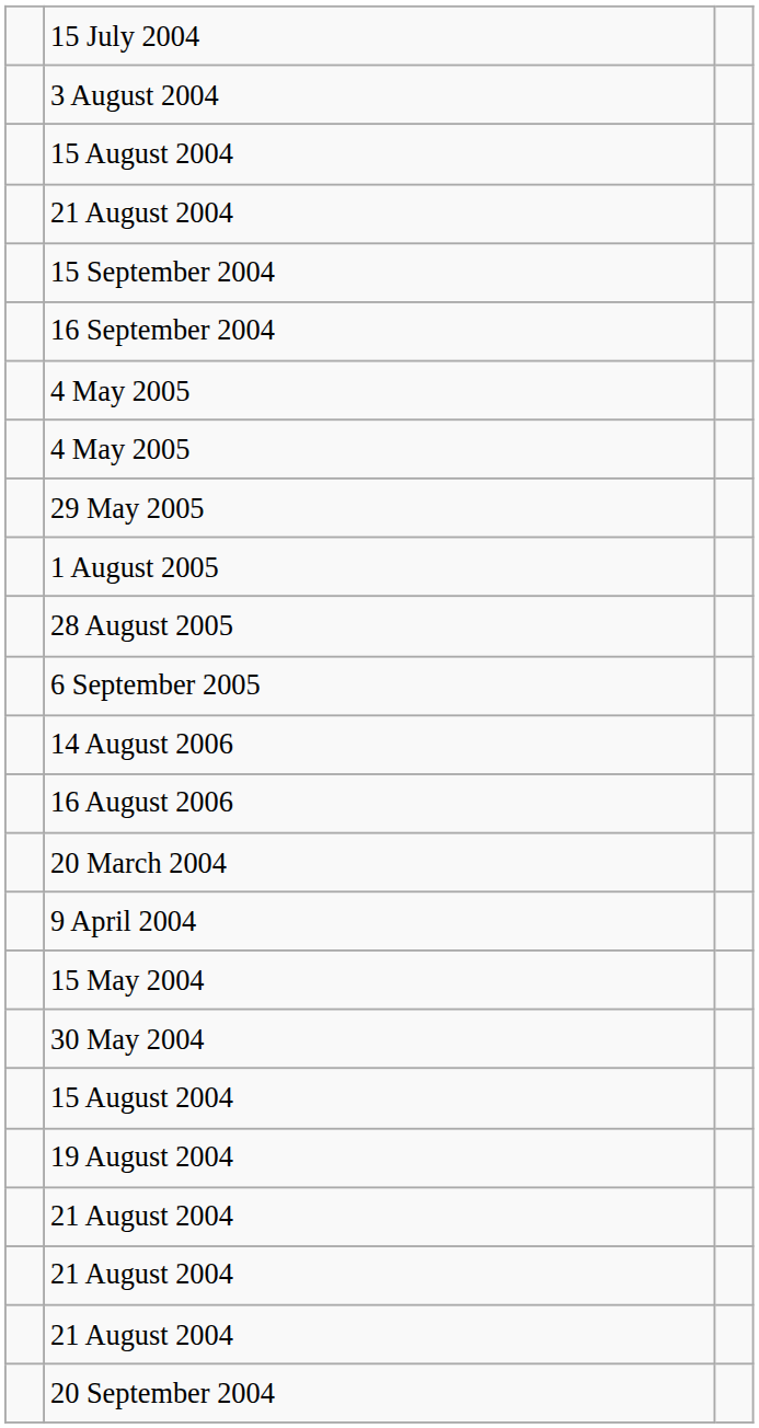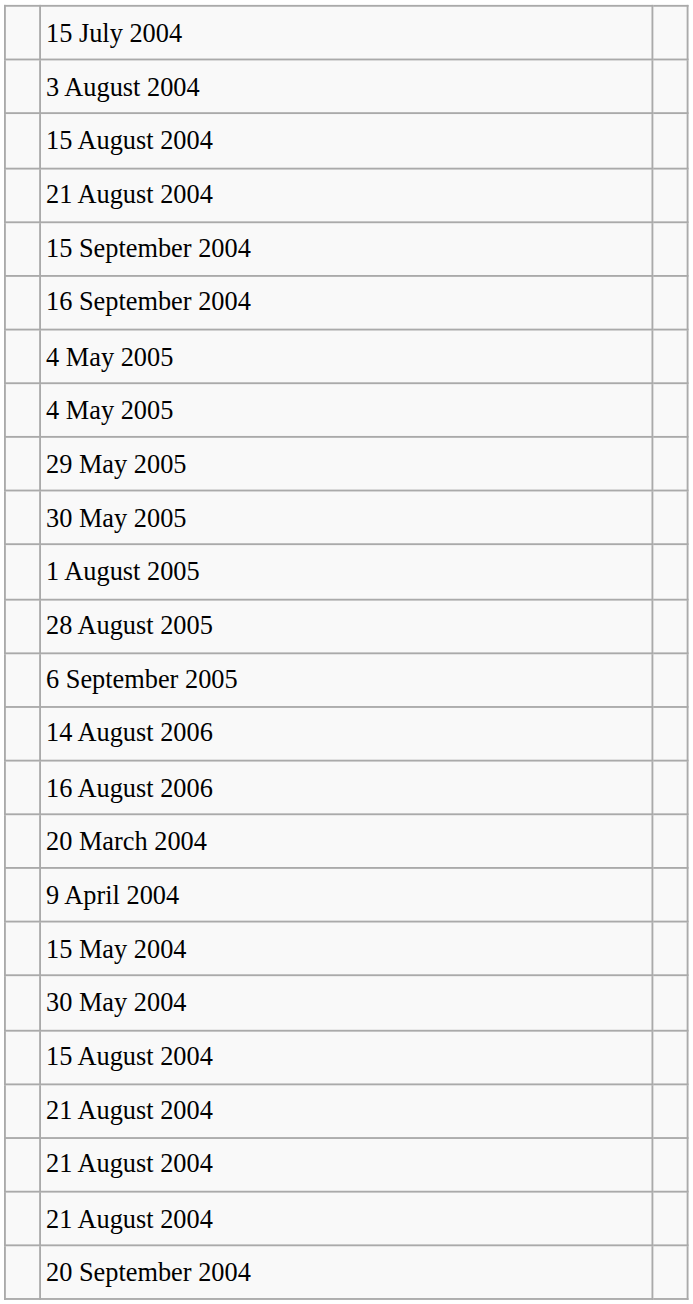+ row: 30 May 2005
- row: 19 August 2004
